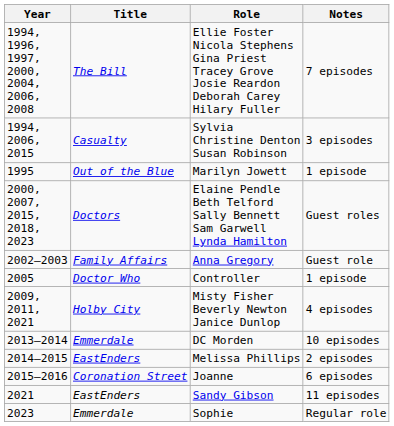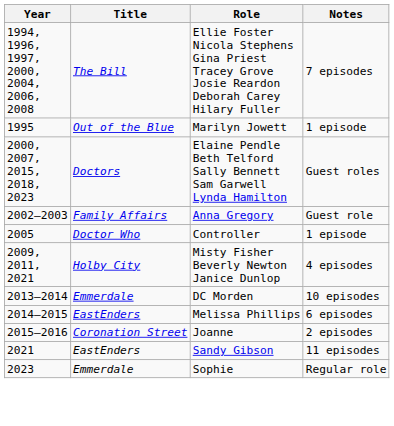- row: 1994, 2006, 2015 | Casualty | Sylvia Christine Denton Susan Robinson | 3 episodes
Melissa Phillips | Notes: 2 episodes -> 6 episodes
Joanne | Notes: 6 episodes -> 2 episodes
